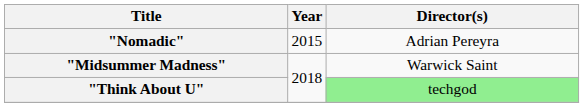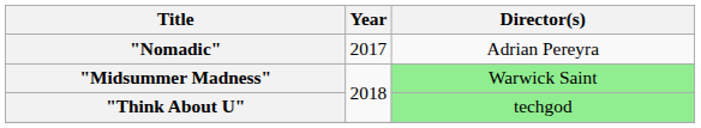"Nomadic" | Year: 2015 -> 2017
"Midsummer Madness" | Director(s): no background -> lightgreen background
